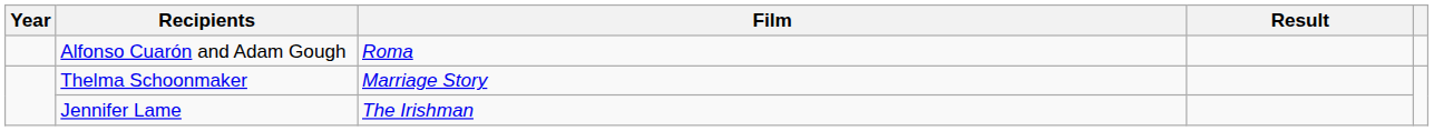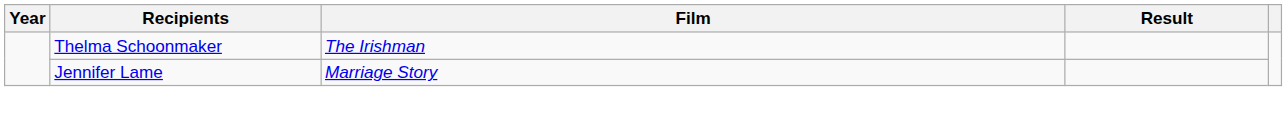- row: Alfonso Cuarón and Adam Gough | Roma
Thelma Schoonmaker | Film: Marriage Story -> The Irishman
Jennifer Lame | Film: The Irishman -> Marriage Story
